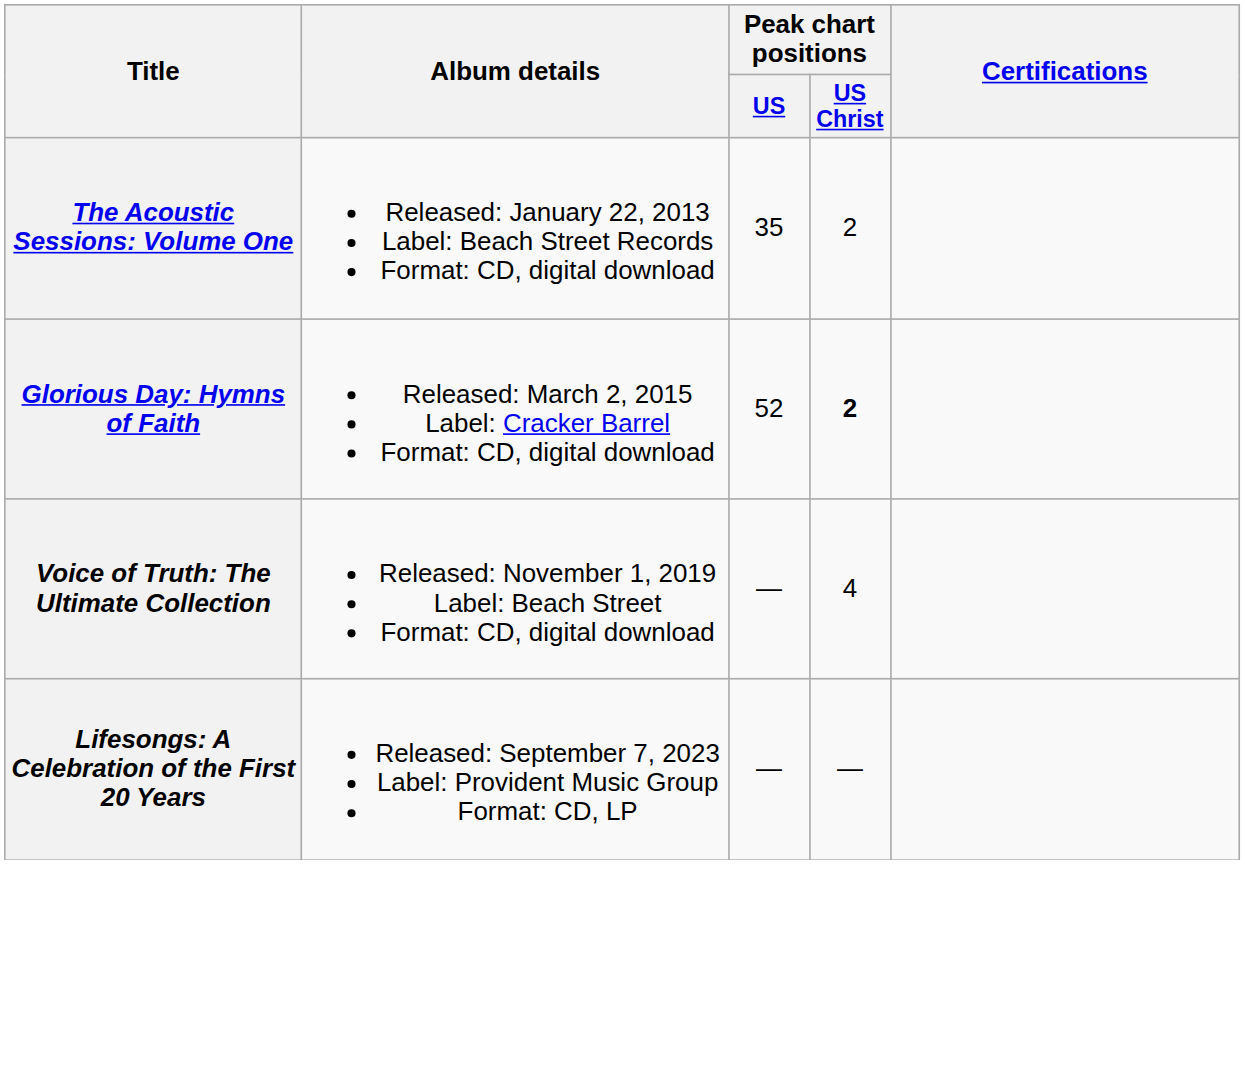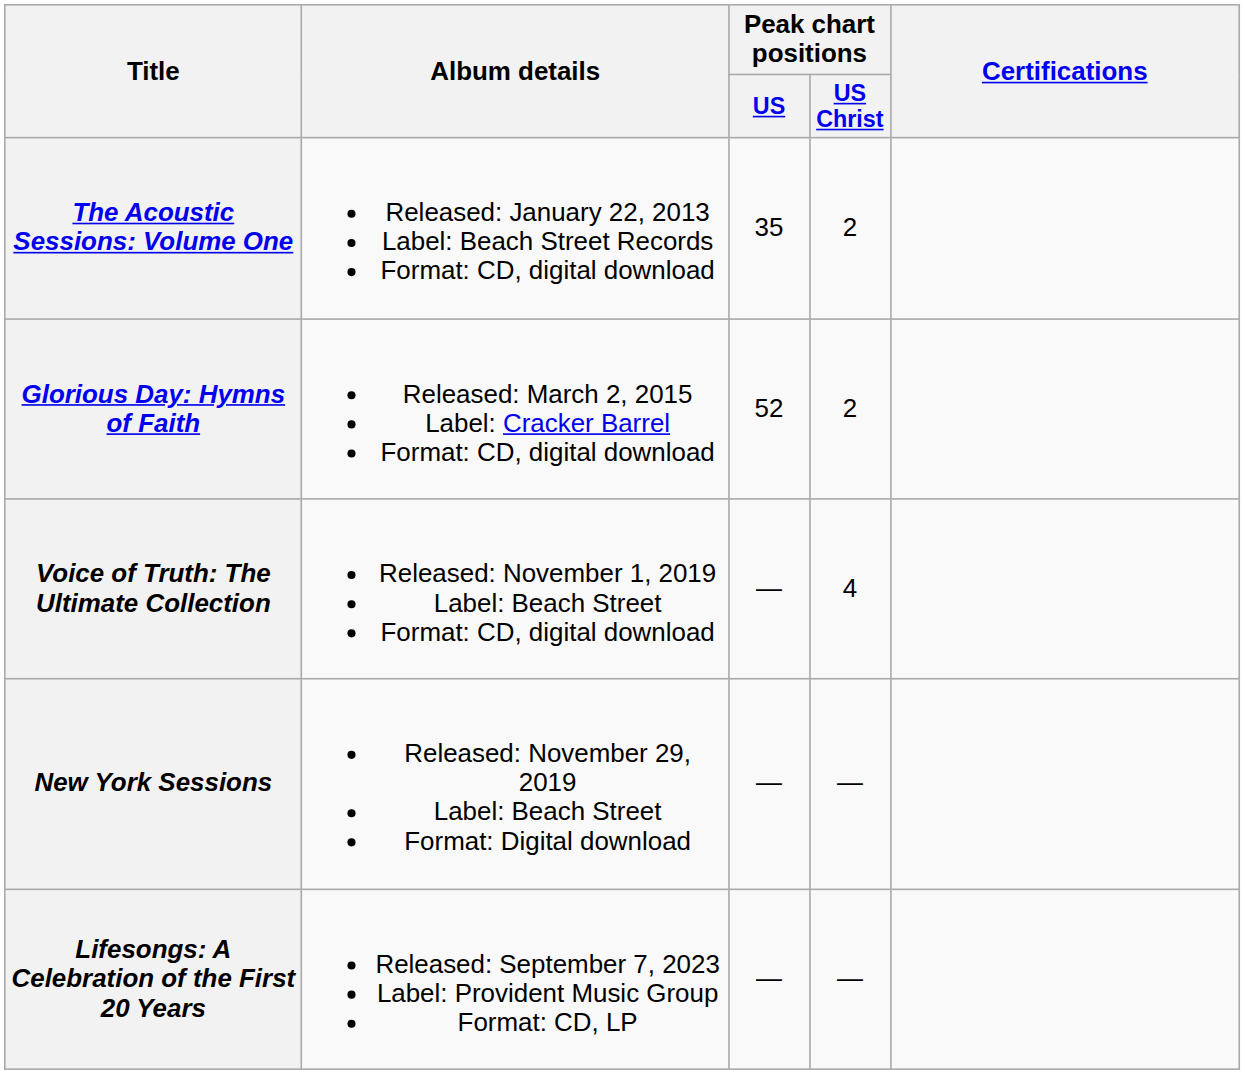Glorious Day: Hymns of Faith | Peak chart positions / US Christ: bold -> normal
+ row: New York Sessions | Released: November 29, 2019 Label: Beach Street Format: Digital download | — | —
